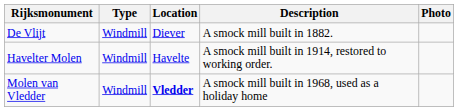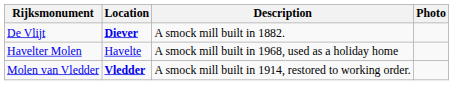- column: Type | Windmill | Windmill | Windmill
De Vlijt | Location: normal -> bold
Havelter Molen | Description: A smock mill built in 1914, restored to working order. -> A smock mill built in 1968, used as a holiday home
Molen van Vledder | Description: A smock mill built in 1968, used as a holiday home -> A smock mill built in 1914, restored to working order.
